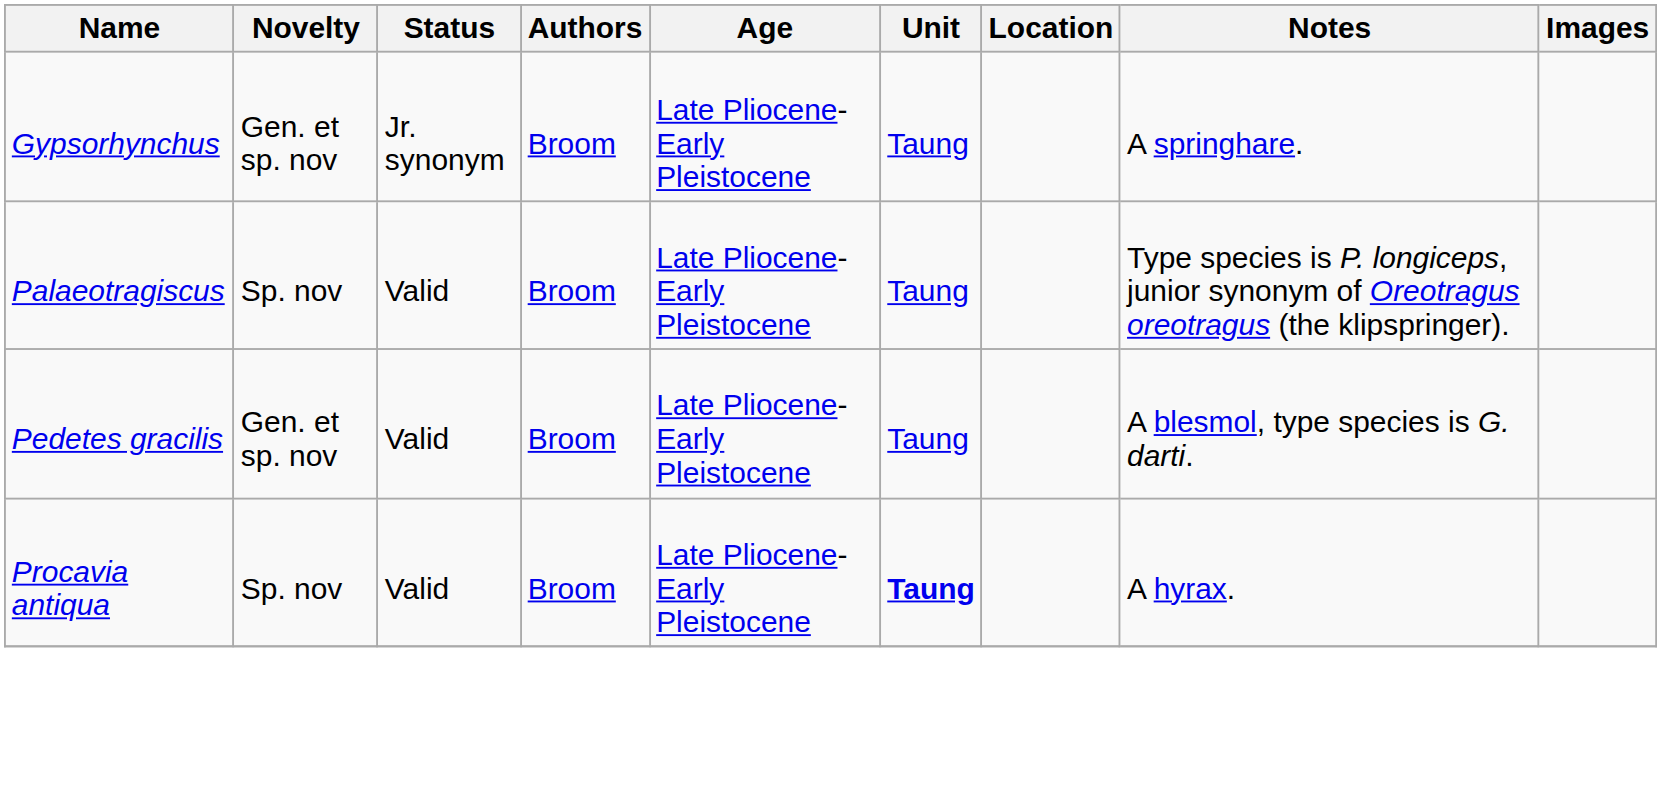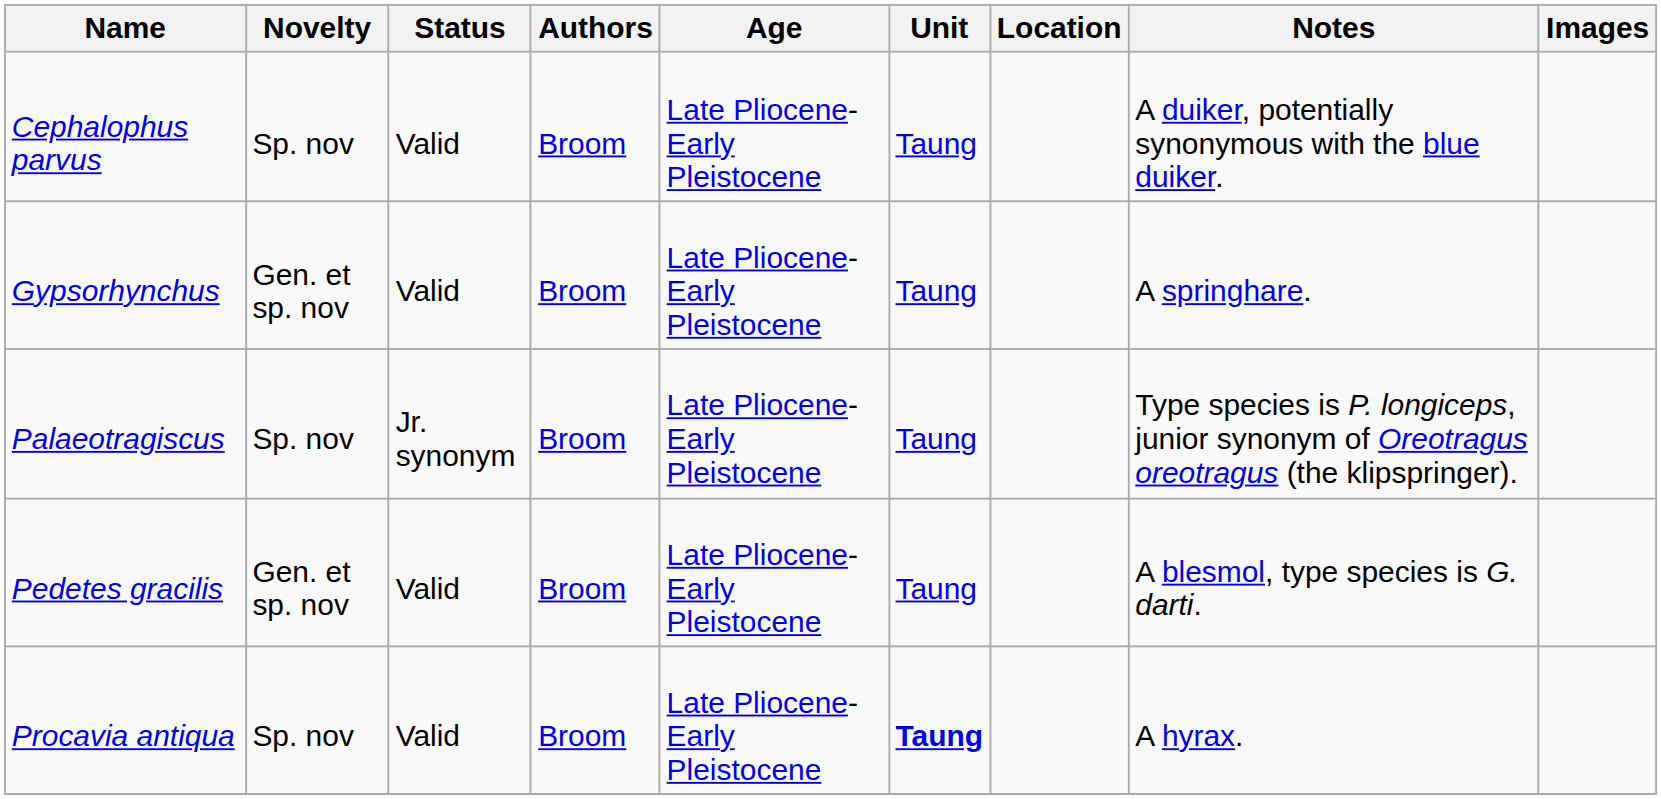+ row: Cephalophus parvus | Sp. nov | Valid | Broom | Late Pliocene-Early Pleistocene | Taung | A duiker, potentially synonymous with the blue duiker.
Gypsorhynchus | Status: Jr. synonym -> Valid
Palaeotragiscus | Status: Valid -> Jr. synonym
